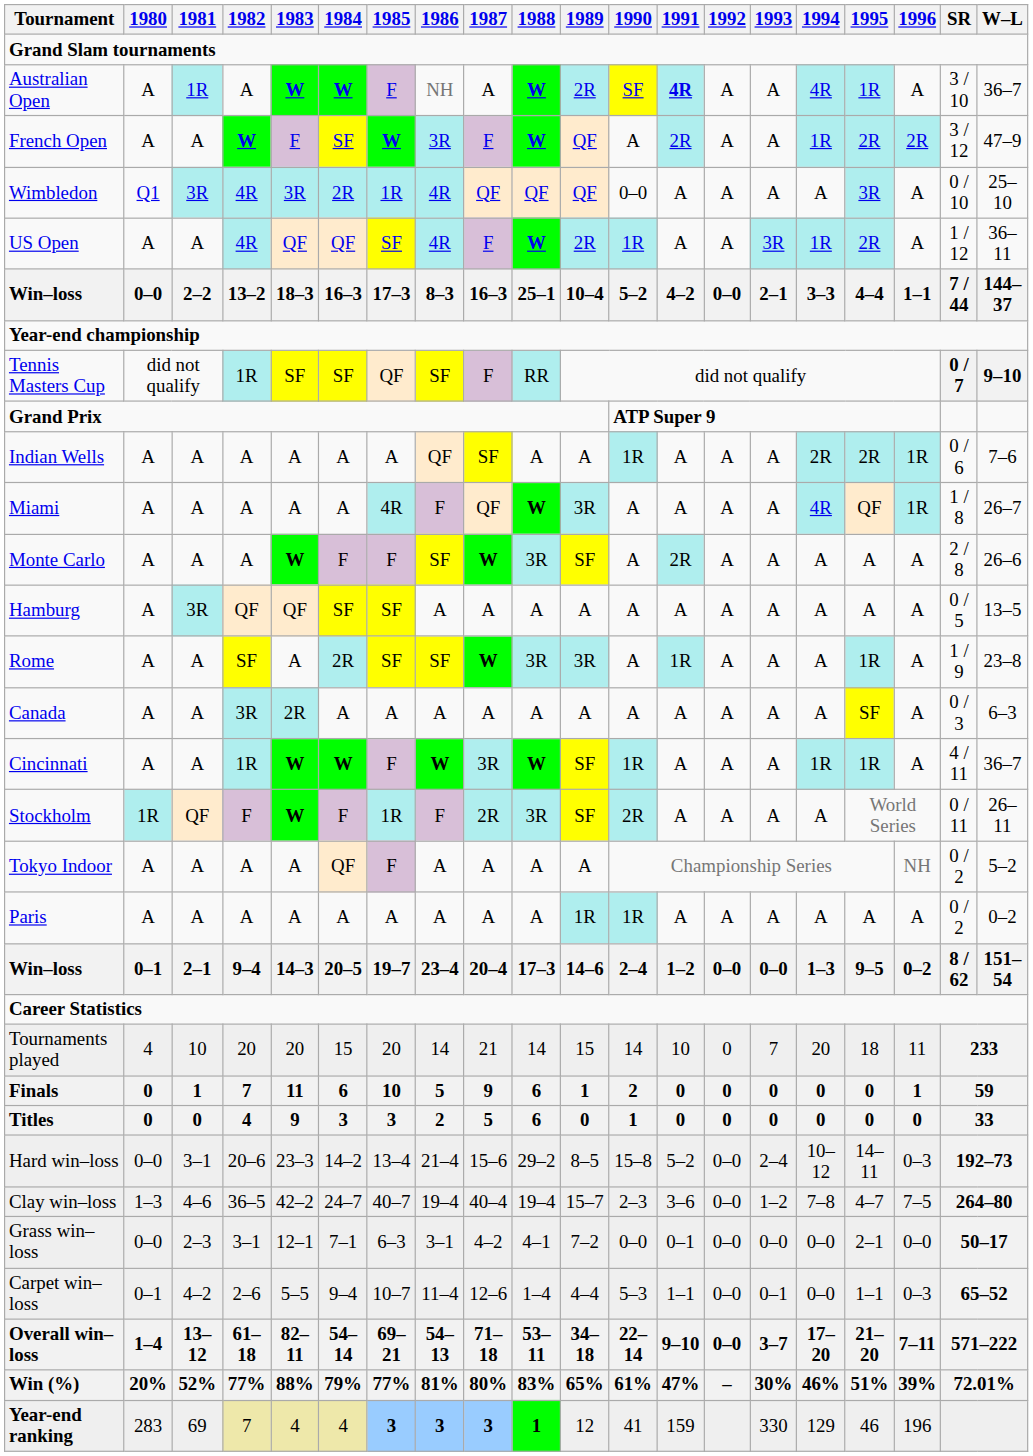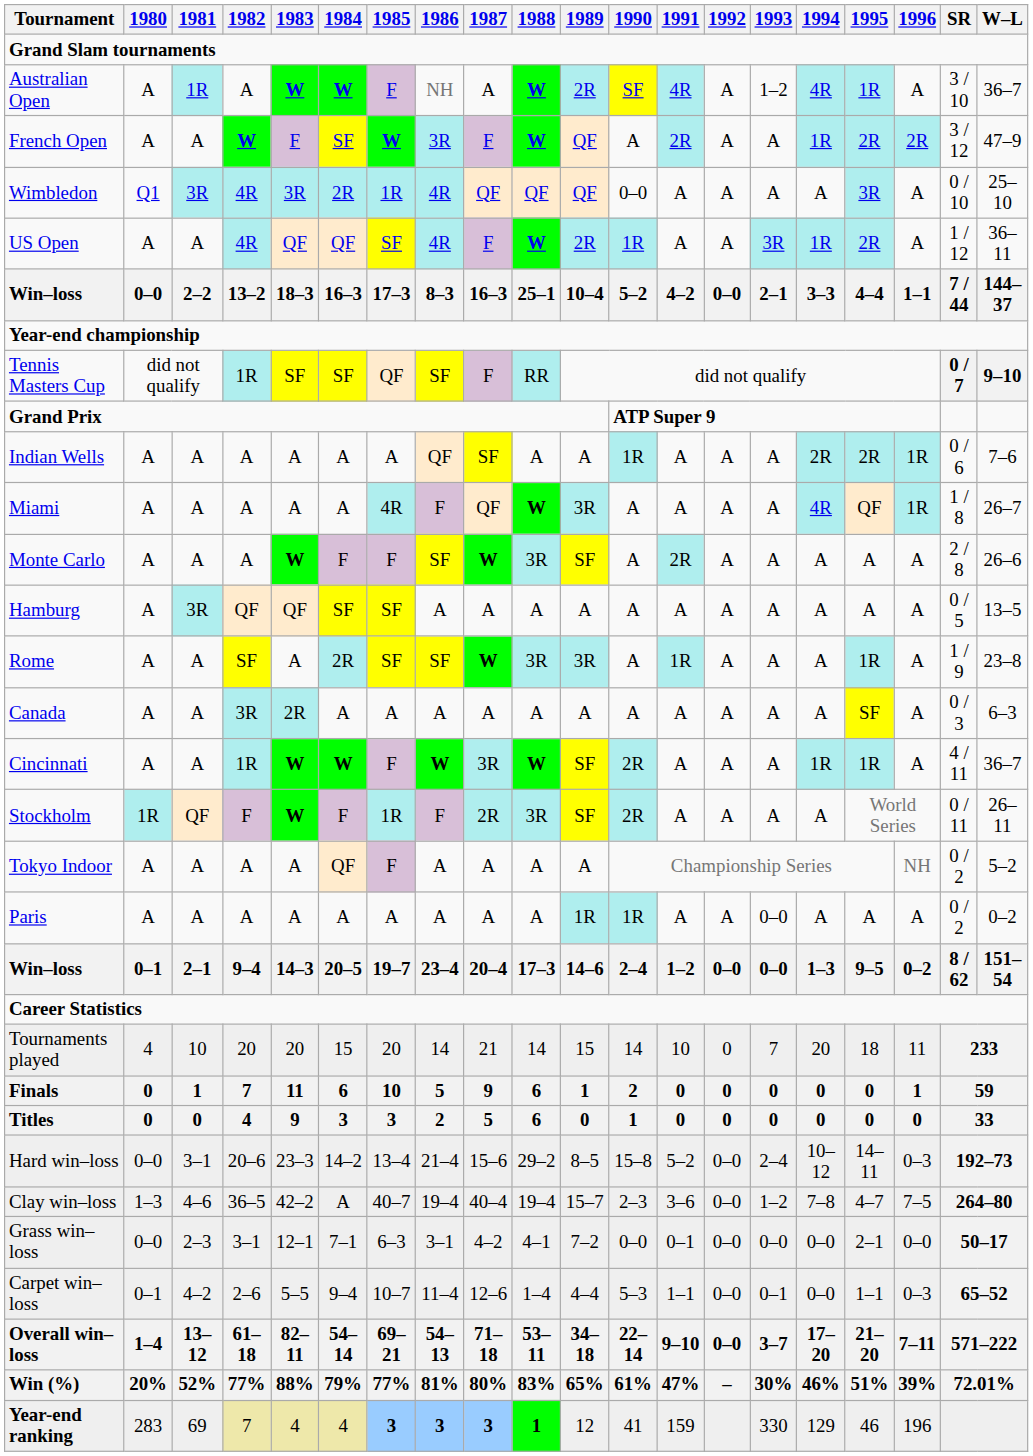Australian Open | 1991: bold -> normal
Australian Open | 1993: A -> 1–2
Cincinnati | 1990: 1R -> 2R
Paris | 1993: A -> 0–0
Clay win–loss | 1984: 24–7 -> A
